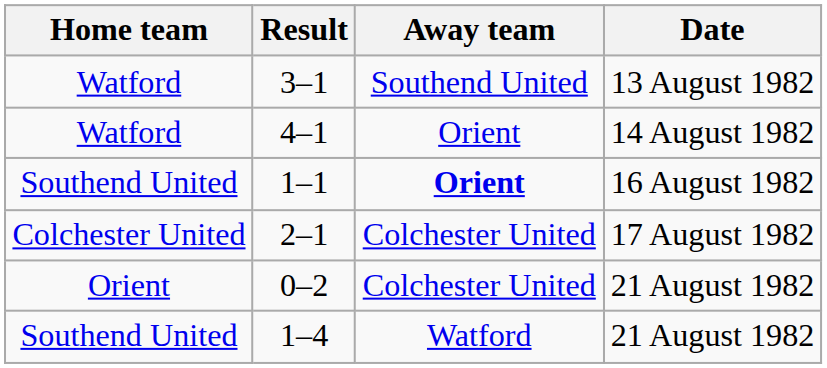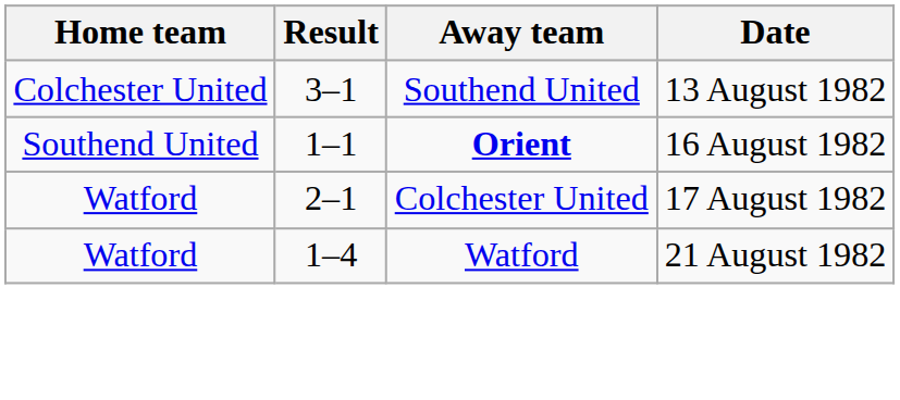3–1 | Home team: Watford -> Colchester United
- row: Watford | 4–1 | Orient | 14 August 1982
2–1 | Home team: Colchester United -> Watford
- row: Orient | 0–2 | Colchester United | 21 August 1982
1–4 | Home team: Southend United -> Watford
